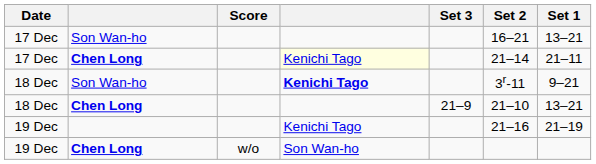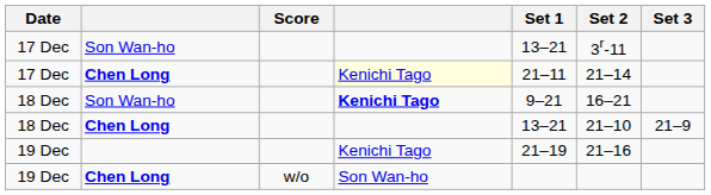columns swapped: Set 1 <-> Set 3
17 Dec / Son Wan-ho | Set 2: 16–21 -> 3r-11
18 Dec / Son Wan-ho | Set 2: 3r-11 -> 16–21
